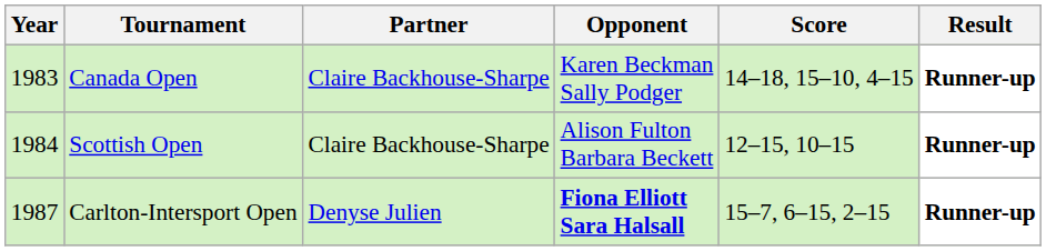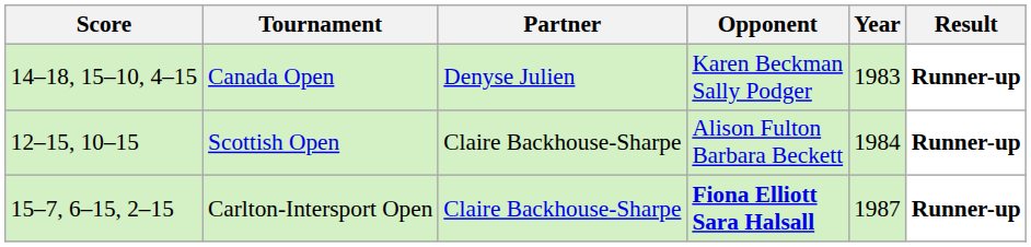columns swapped: Year <-> Score
Canada Open | Partner: Claire Backhouse-Sharpe -> Denyse Julien
Carlton-Intersport Open | Partner: Denyse Julien -> Claire Backhouse-Sharpe
